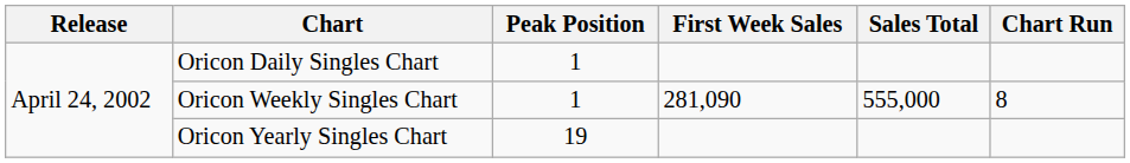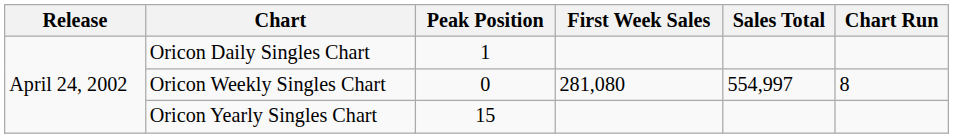Oricon Weekly Singles Chart | Peak Position: 1 -> 0
Oricon Weekly Singles Chart | First Week Sales: 281,090 -> 281,080
Oricon Weekly Singles Chart | Sales Total: 555,000 -> 554,997
Oricon Yearly Singles Chart | Peak Position: 19 -> 15
